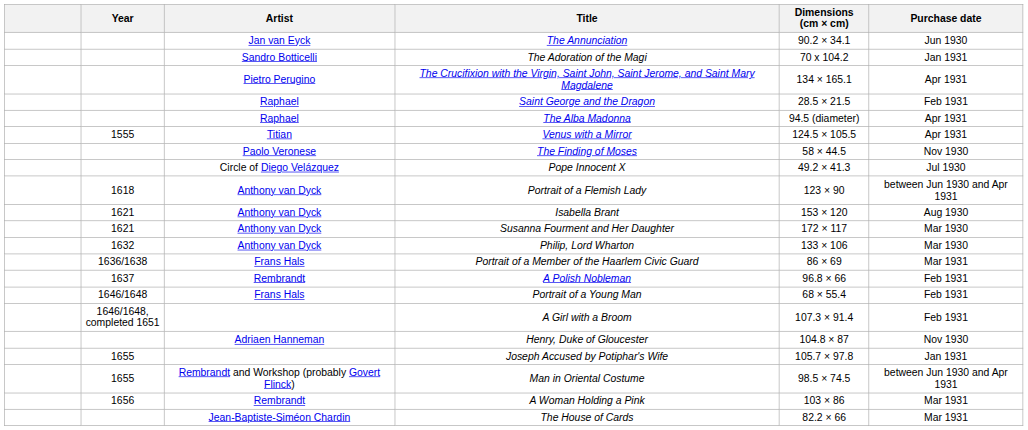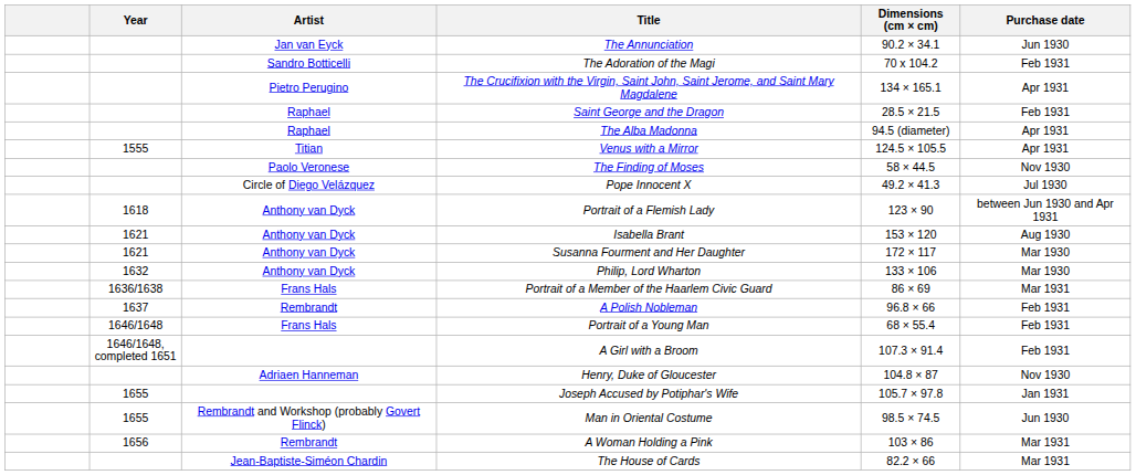The Adoration of the Magi | Purchase date: Jan 1931 -> Feb 1931
Man in Oriental Costume | Purchase date: between Jun 1930 and Apr 1931 -> Jun 1930
